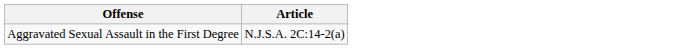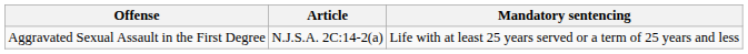+ column: Mandatory sentencing | Life with at least 25 years served or a term of 25 years and less
